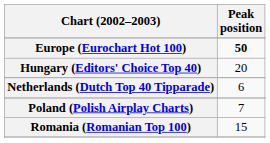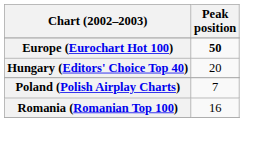- row: Netherlands (Dutch Top 40 Tipparade) | 6
Romania (Romanian Top 100) | Peak position: 15 -> 16
